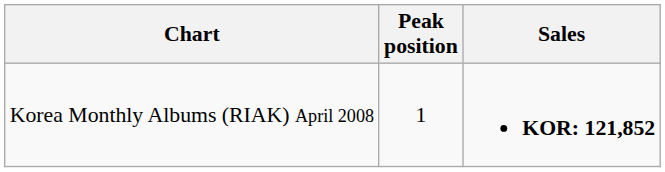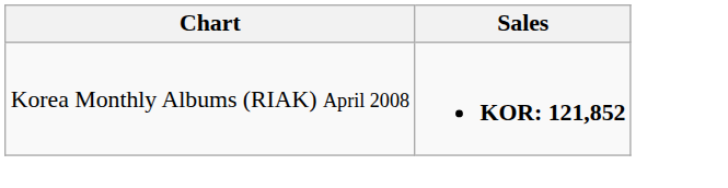- column: Peak position | 1
